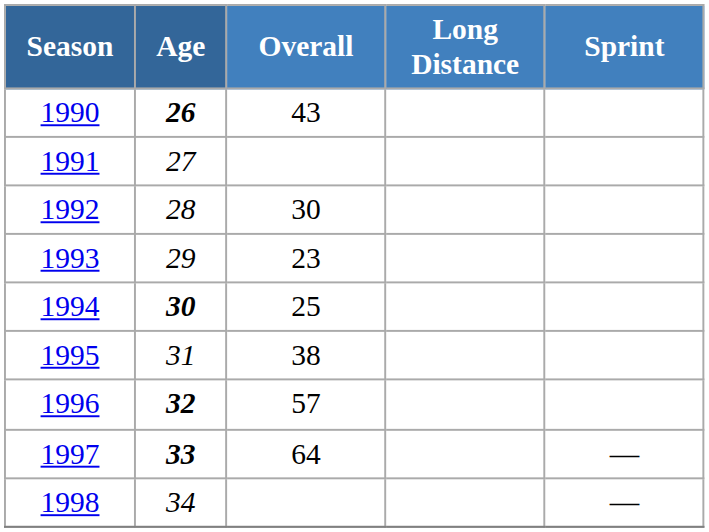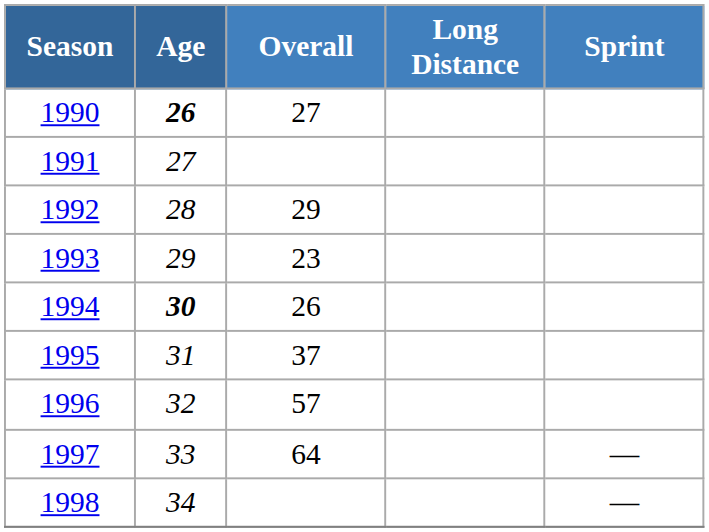1990 | Overall: 43 -> 27
1992 | Overall: 30 -> 29
1994 | Overall: 25 -> 26
1995 | Overall: 38 -> 37
1996 | Age: bold -> normal
1997 | Age: bold -> normal
